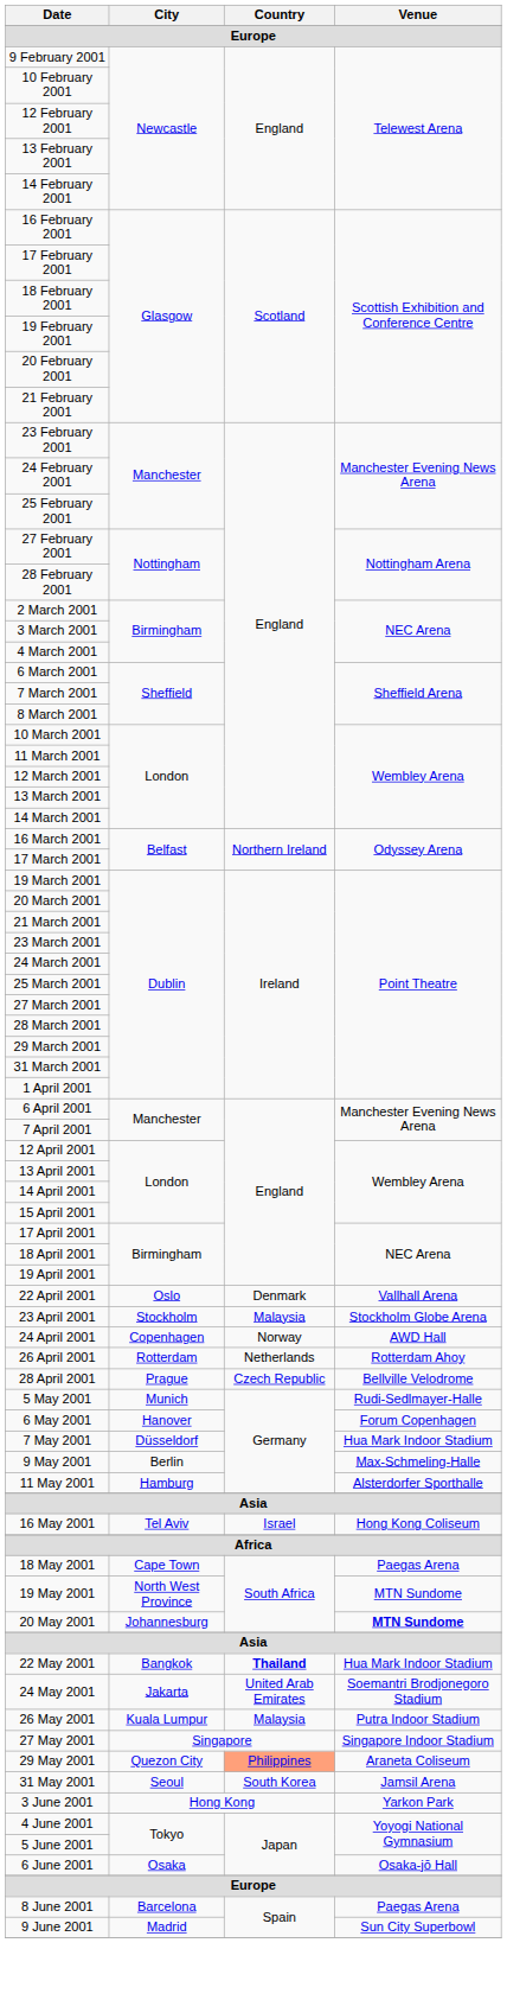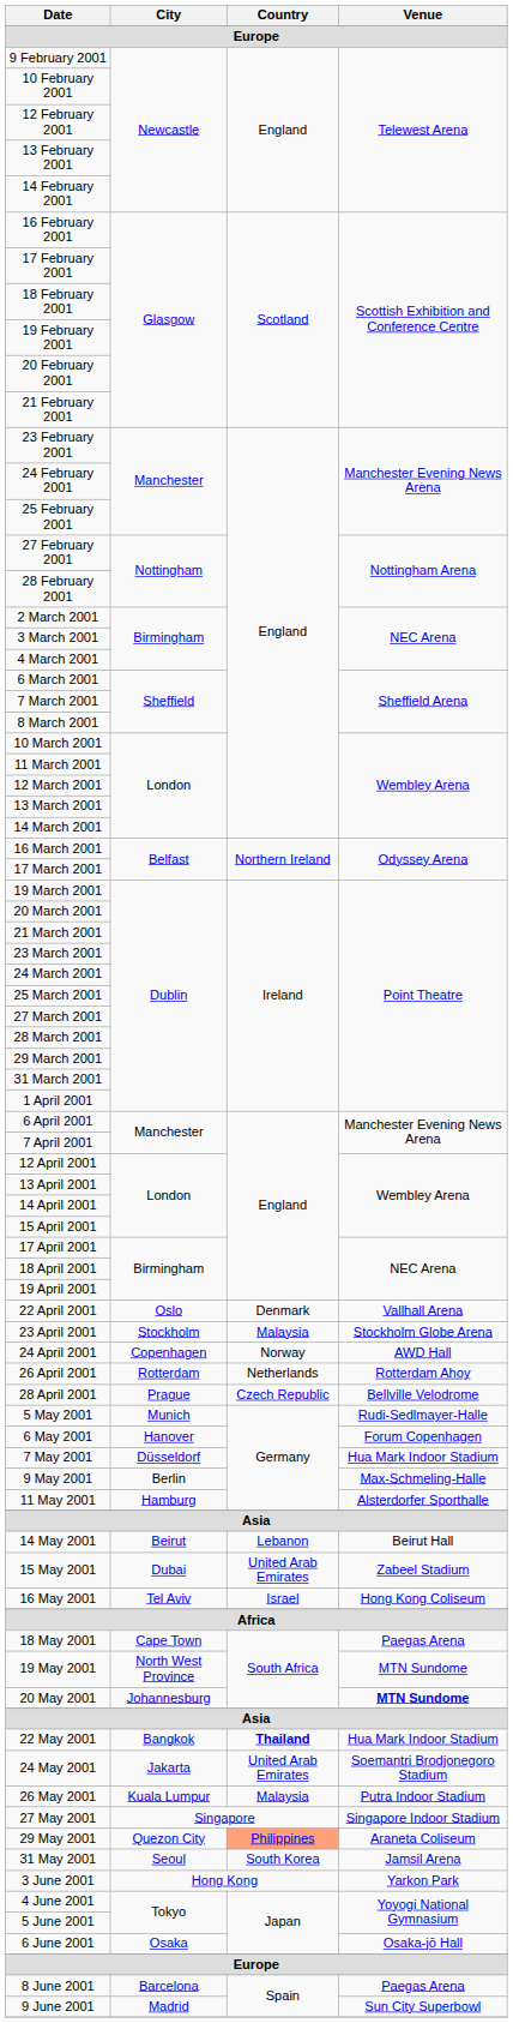+ row: 14 May 2001 | Beirut | Lebanon | Beirut Hall
+ row: 15 May 2001 | Dubai | United Arab Emirates | Zabeel Stadium
